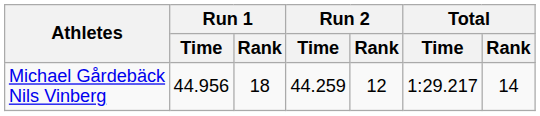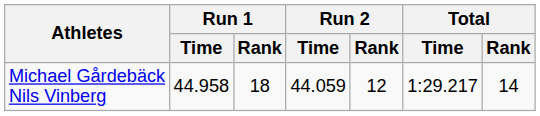Michael Gårdebäck Nils Vinberg | Run 1 / Time: 44.956 -> 44.958
Michael Gårdebäck Nils Vinberg | Run 2 / Time: 44.259 -> 44.059
